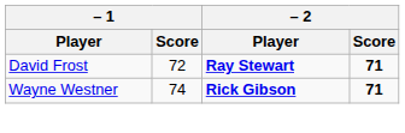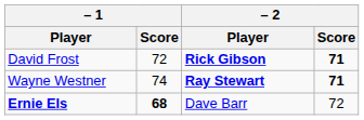David Frost | – 2 / Player: Ray Stewart -> Rick Gibson
Wayne Westner | – 2 / Player: Rick Gibson -> Ray Stewart
+ row: Ernie Els | 68 | Dave Barr | 72
